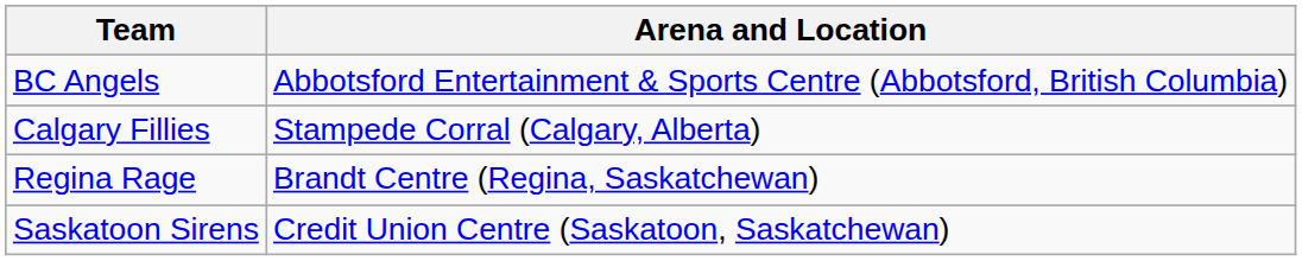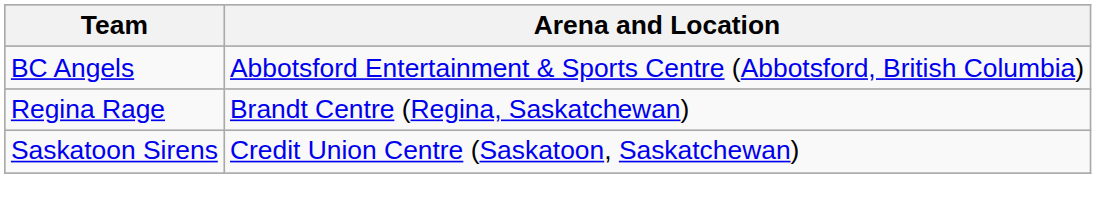- row: Calgary Fillies | Stampede Corral (Calgary, Alberta)
